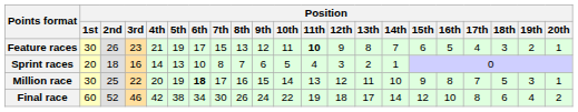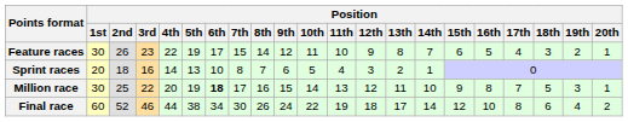Feature races | Position / 4th: 21 -> 22
Feature races | Position / 8th: 13 -> 14
Feature races | Position / 11th: bold -> normal
Final race | Position / 4th: 42 -> 44
